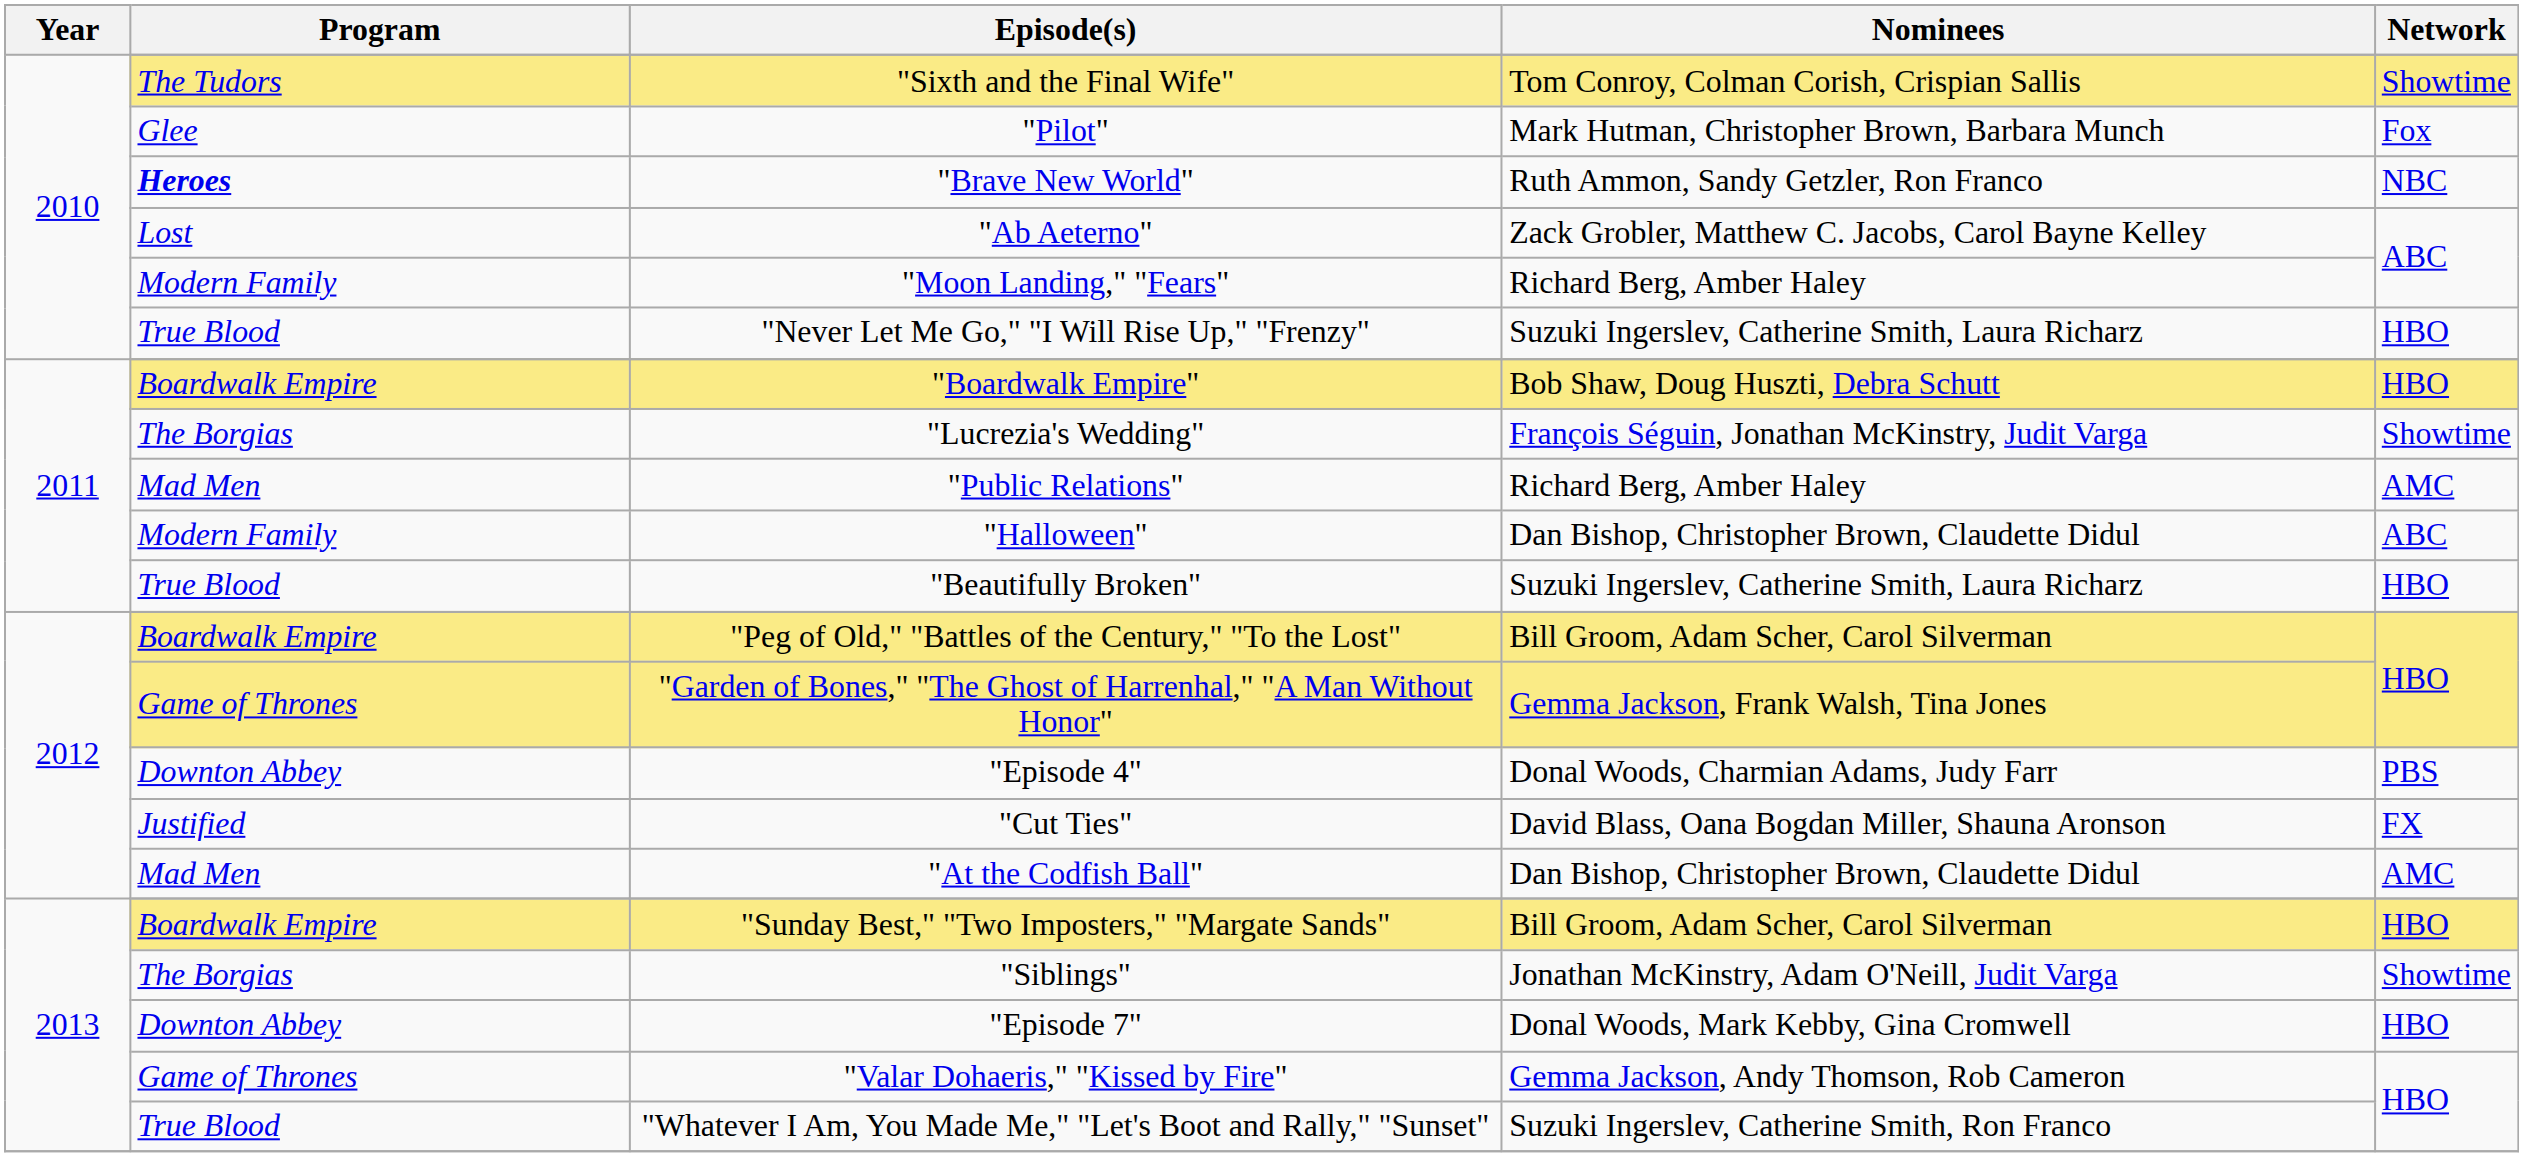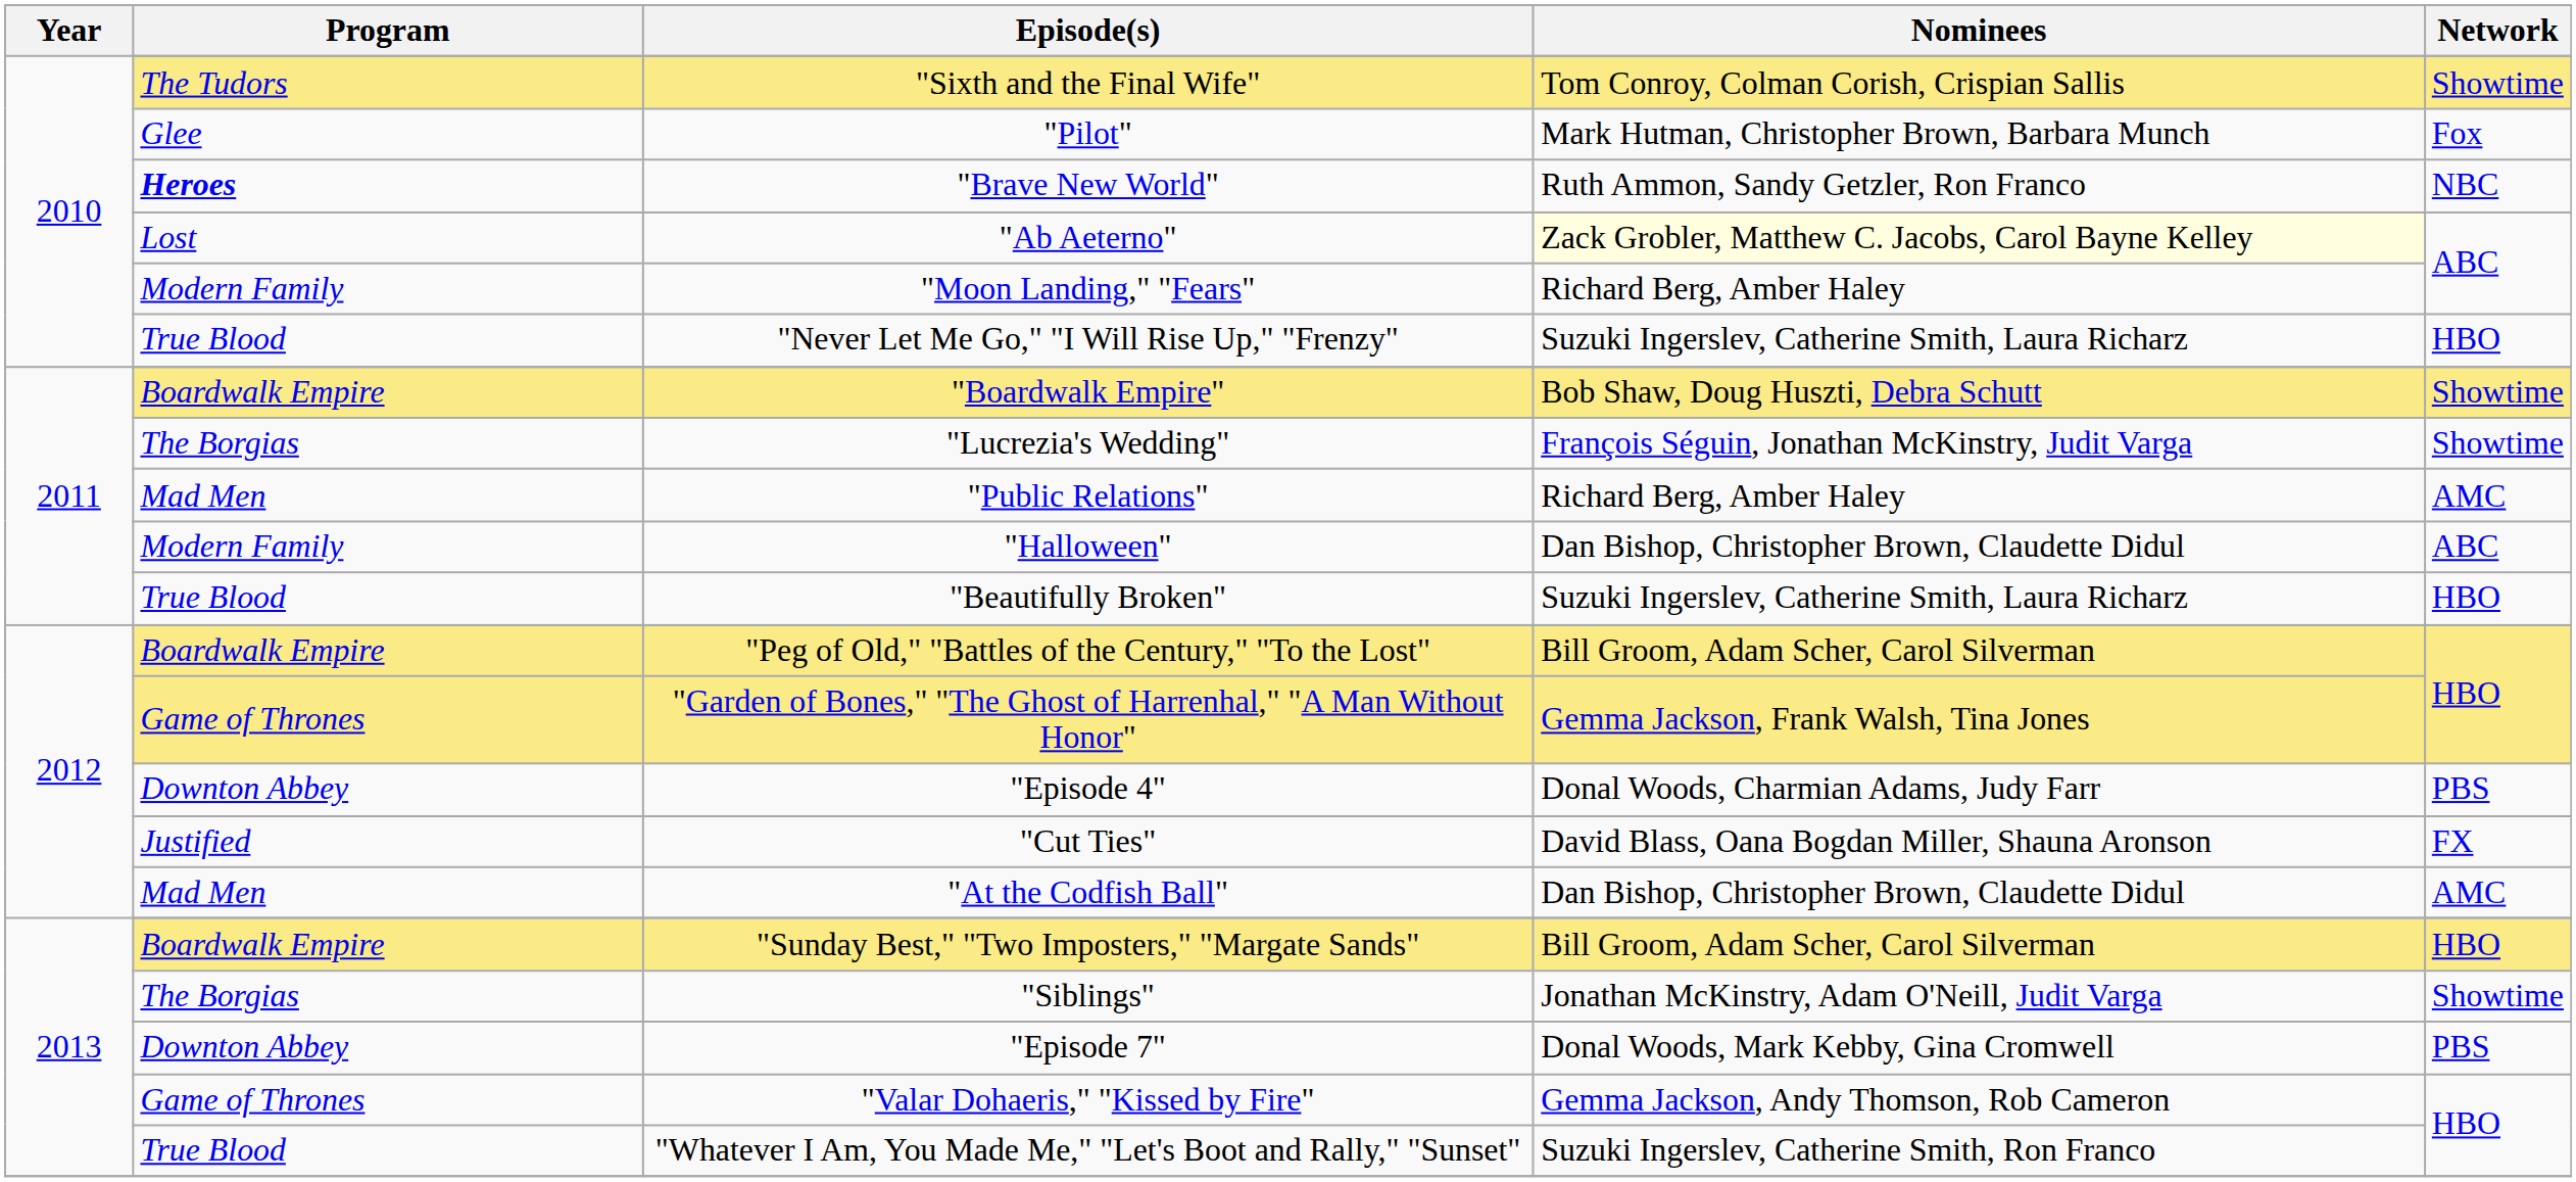"Ab Aeterno" | Nominees: no background -> lightyellow background
"Boardwalk Empire" | Network: HBO -> Showtime
"Episode 7" | Network: HBO -> PBS
